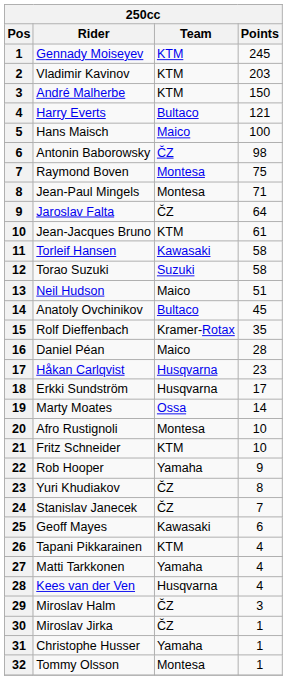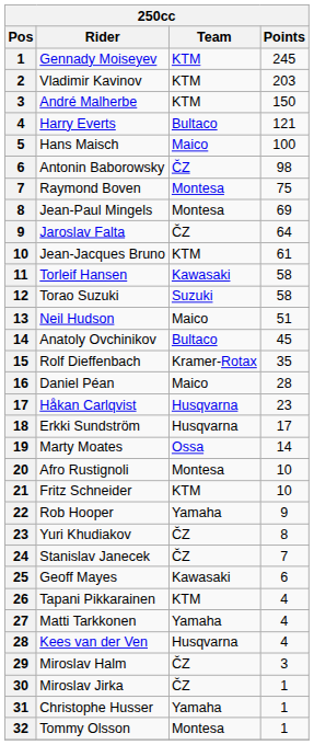Jean-Paul Mingels | Points: 71 -> 69
